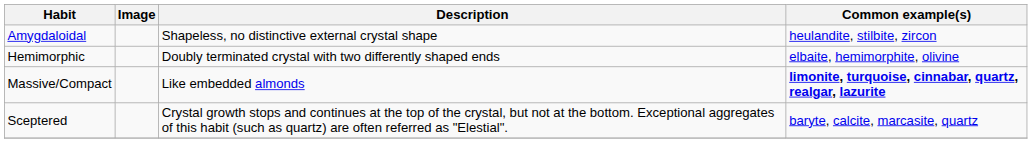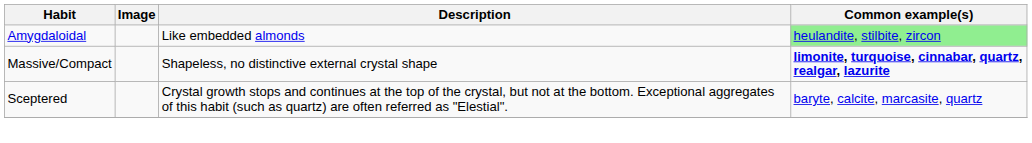Amygdaloidal | Description: Shapeless, no distinctive external crystal shape -> Like embedded almonds
Amygdaloidal | Common example(s): no background -> lightgreen background
- row: Hemimorphic | Doubly terminated crystal with two differently shaped ends | elbaite, hemimorphite, olivine
Massive/Compact | Description: Like embedded almonds -> Shapeless, no distinctive external crystal shape
